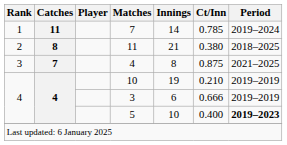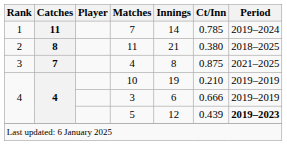5 | Innings: 10 -> 12
5 | Ct/Inn: 0.400 -> 0.439
